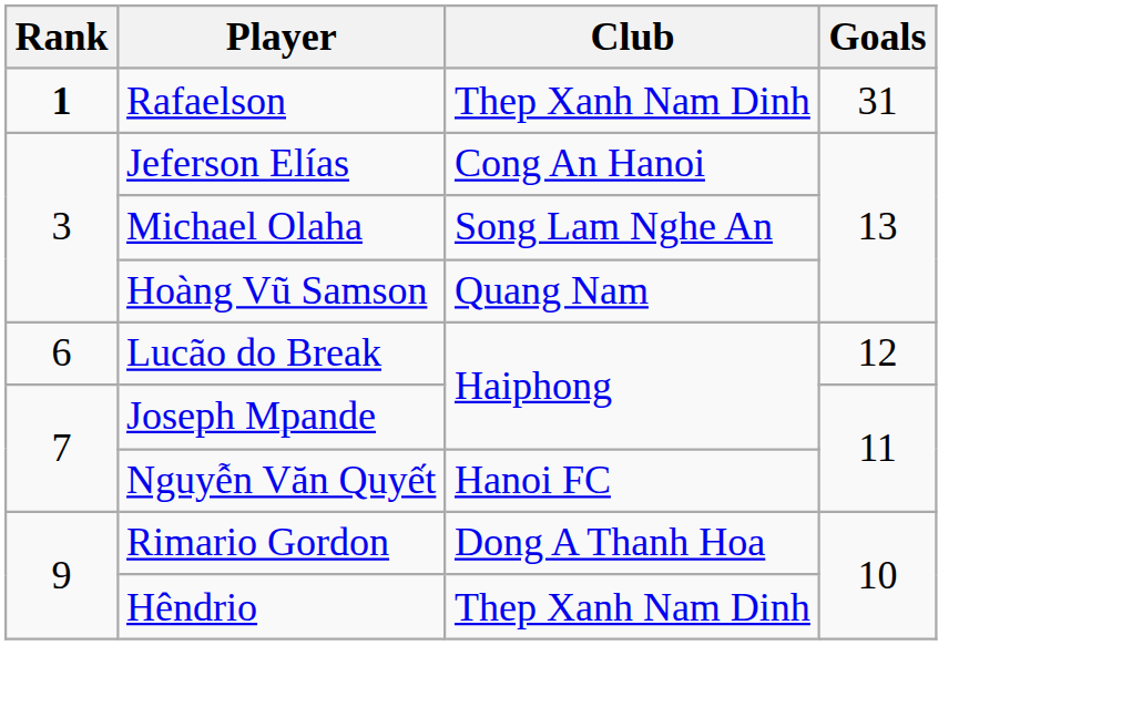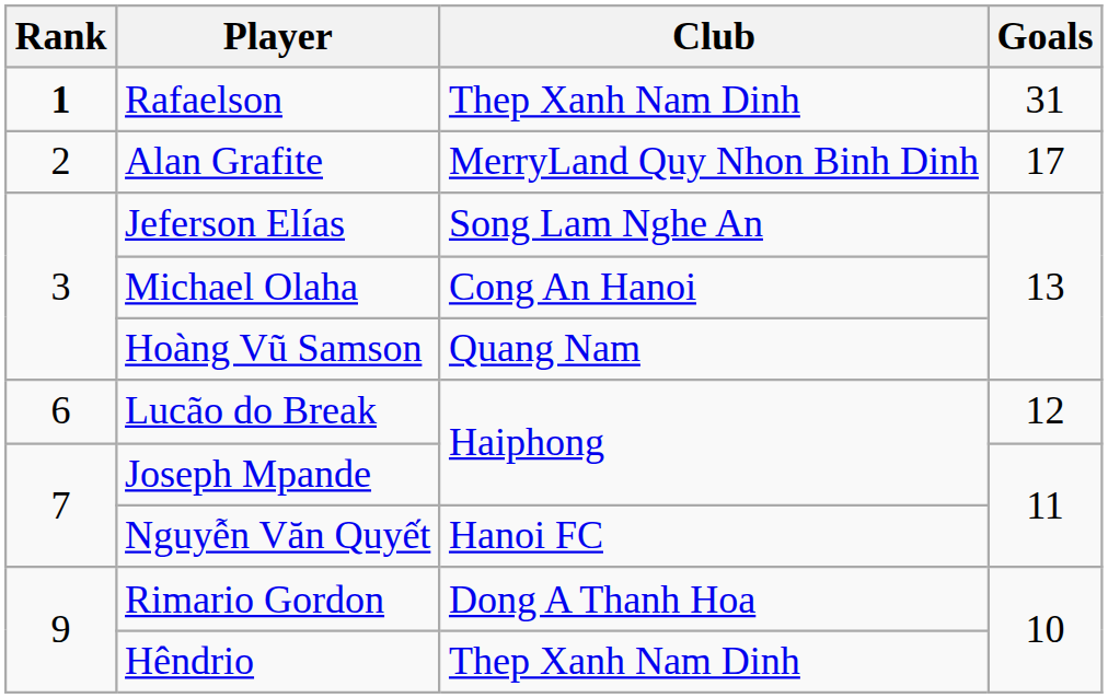+ row: 2 | Alan Grafite | MerryLand Quy Nhon Binh Dinh | 17
Jeferson Elías | Club: Cong An Hanoi -> Song Lam Nghe An
Michael Olaha | Club: Song Lam Nghe An -> Cong An Hanoi
